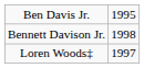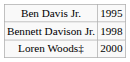Loren Woods‡ | column 2: 1997 -> 2000
